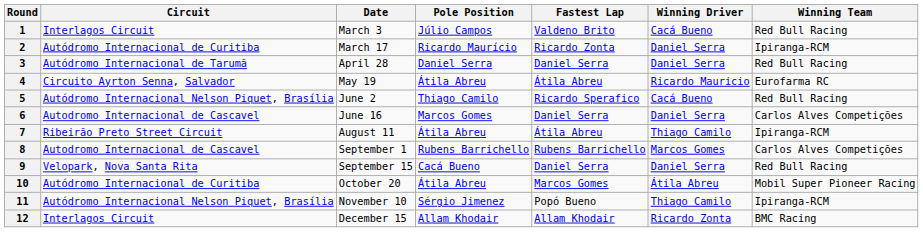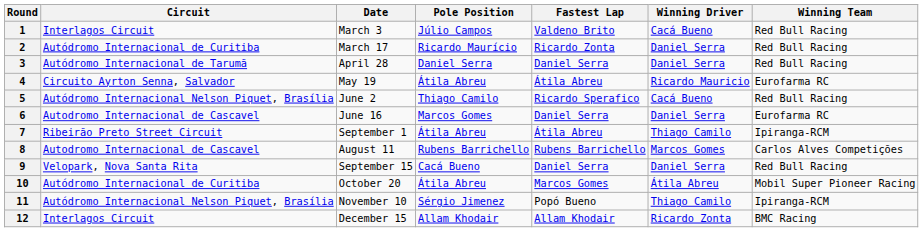2 | Winning Team: Ipiranga-RCM -> Red Bull Racing
6 | Winning Team: Carlos Alves Competições -> Eurofarma RC
7 | Date: August 11 -> September 1
8 | Date: September 1 -> August 11
